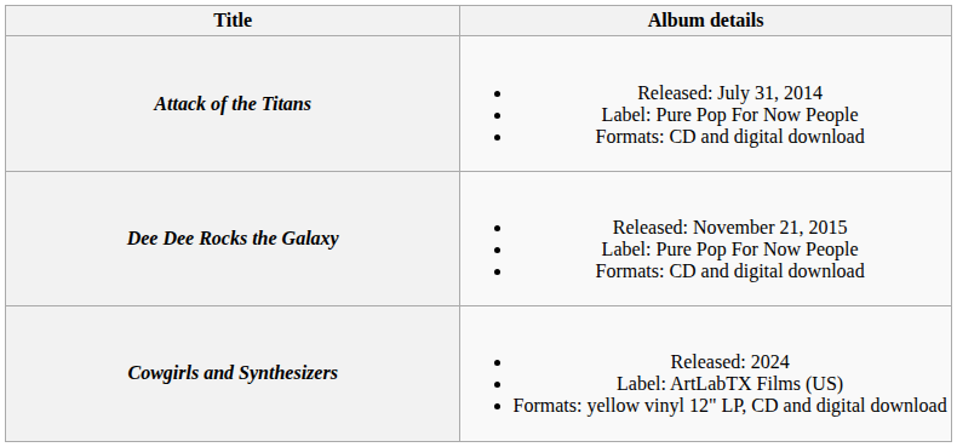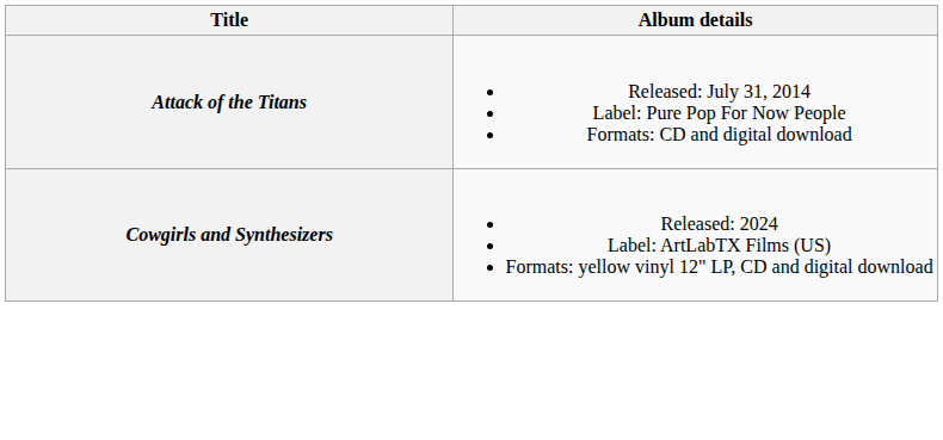- row: Dee Dee Rocks the Galaxy | Released: November 21, 2015 Label: Pure Pop For Now People Formats: CD and digital download
